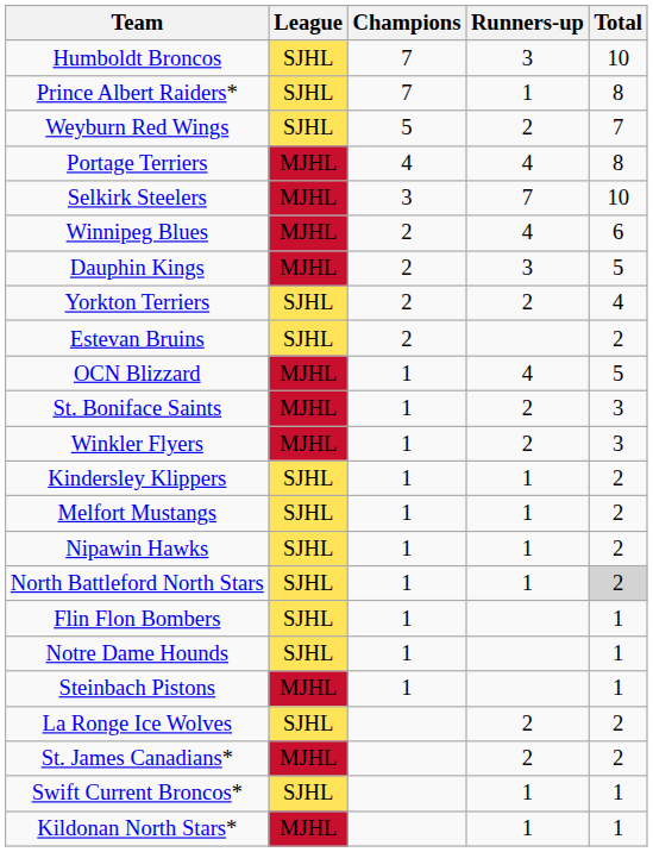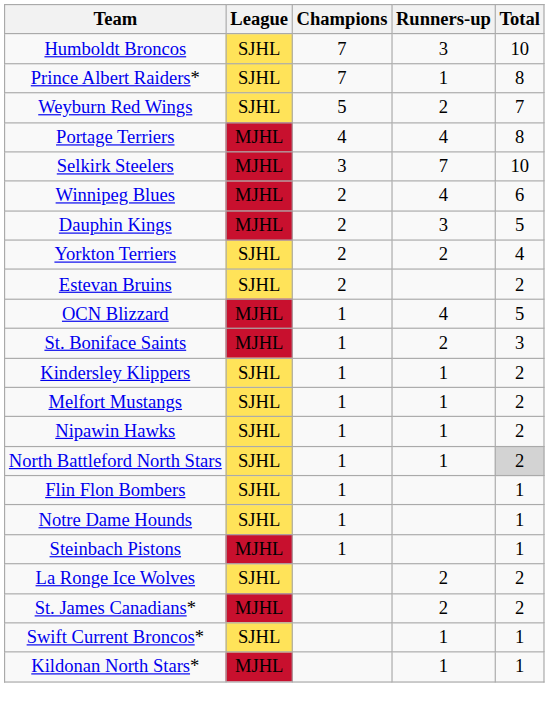- row: Winkler Flyers | MJHL | 1 | 2 | 3
